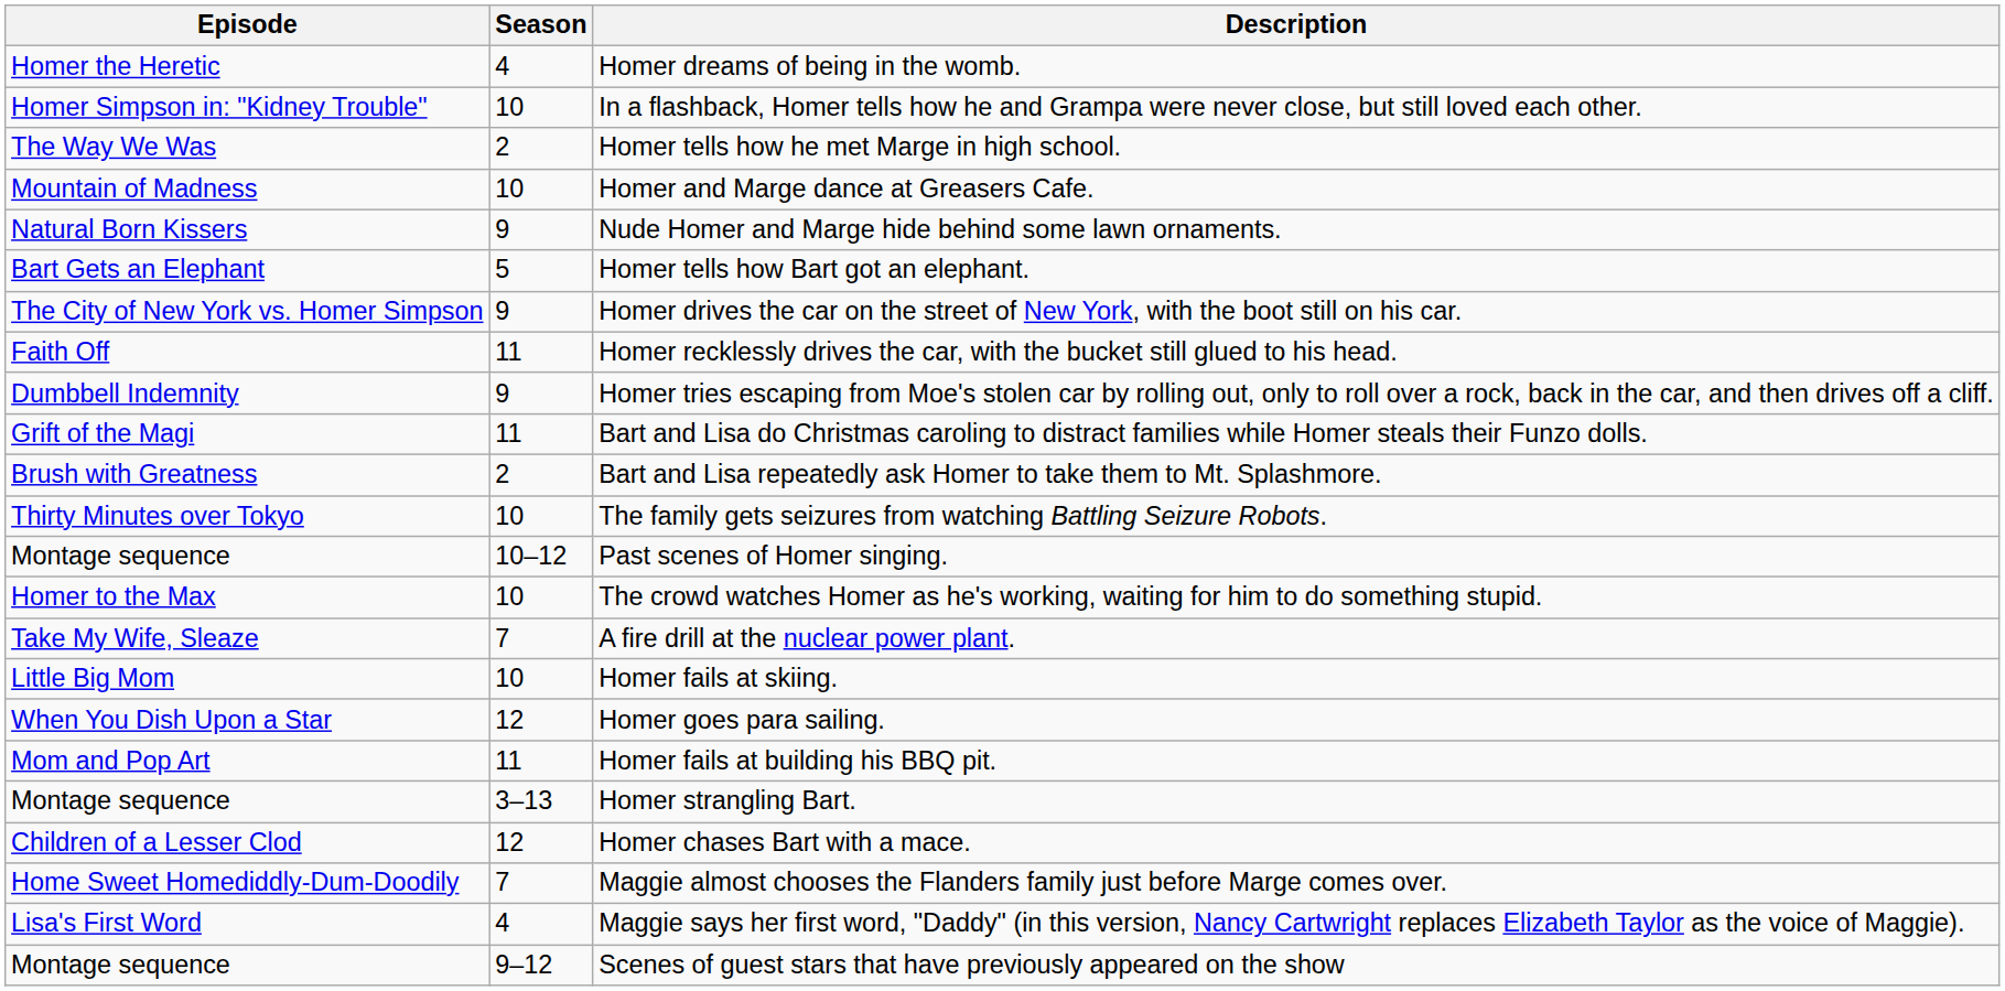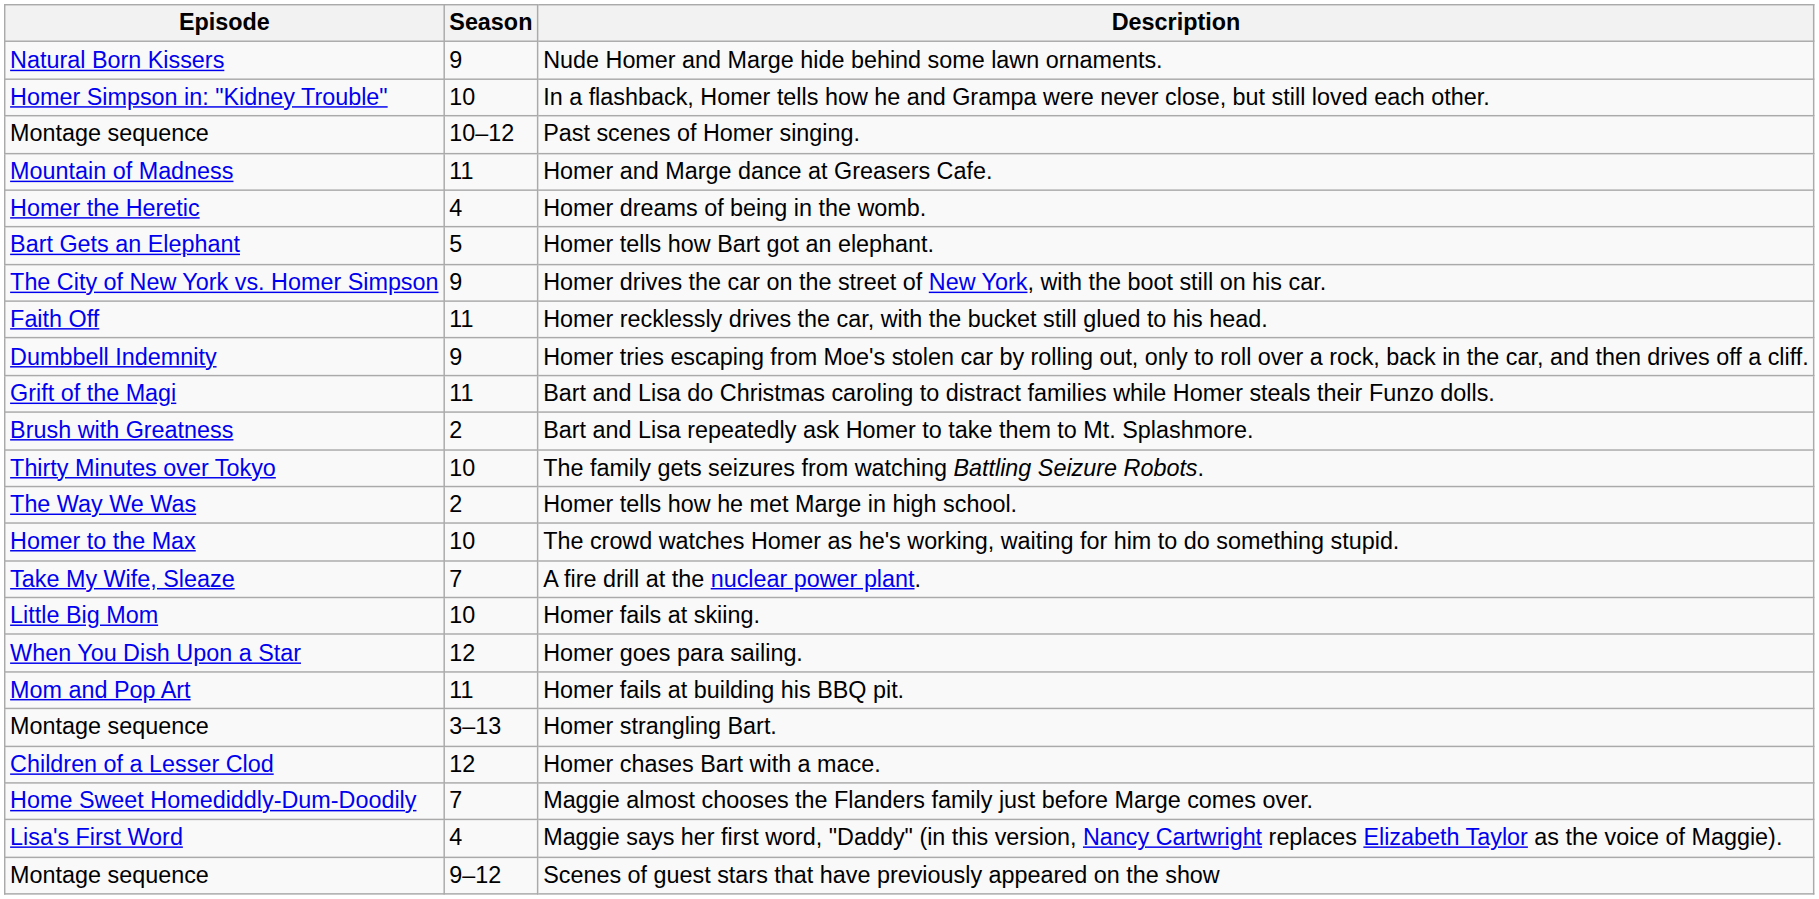rows swapped: Homer dreams of being in the womb. <-> Nude Homer and Marge hide behind some lawn ornaments.
rows swapped: Homer tells how he met Marge in high school. <-> Past scenes of Homer singing.
Homer and Marge dance at Greasers Cafe. | Season: 10 -> 11
